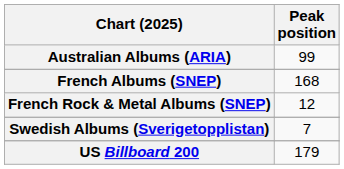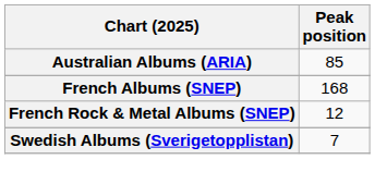Australian Albums (ARIA) | Peak position: 99 -> 85
- row: US Billboard 200 | 179
